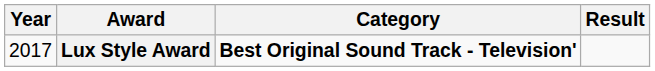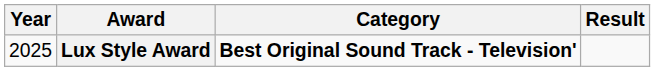Lux Style Award | Year: 2017 -> 2025
